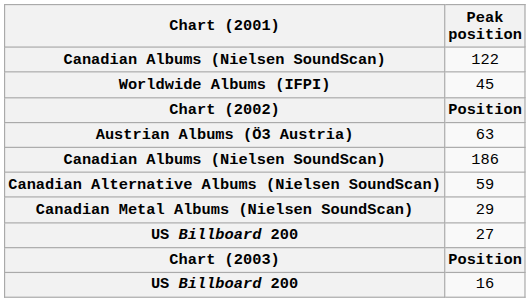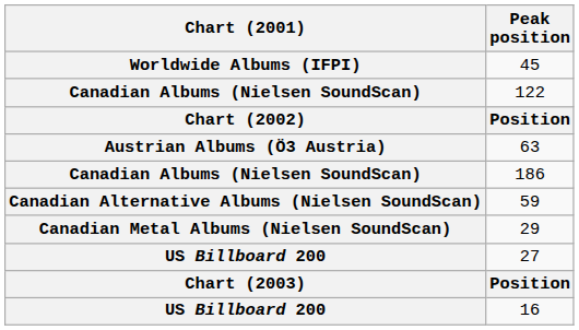rows swapped: 122 <-> 45
